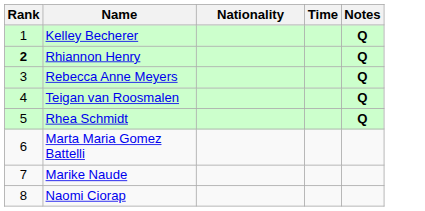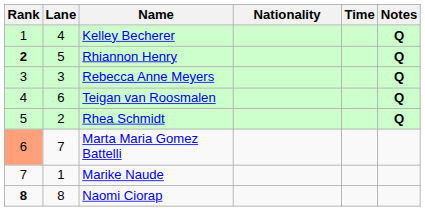+ column: Lane | 4 | 5 | 3 | 6 | 2 | 7 | 1 | 8
Marta Maria Gomez Battelli | Rank: no background -> lightsalmon background
Naomi Ciorap | Rank: normal -> bold
